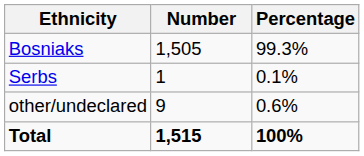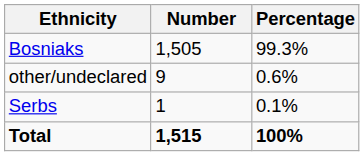rows swapped: Serbs <-> other/undeclared
